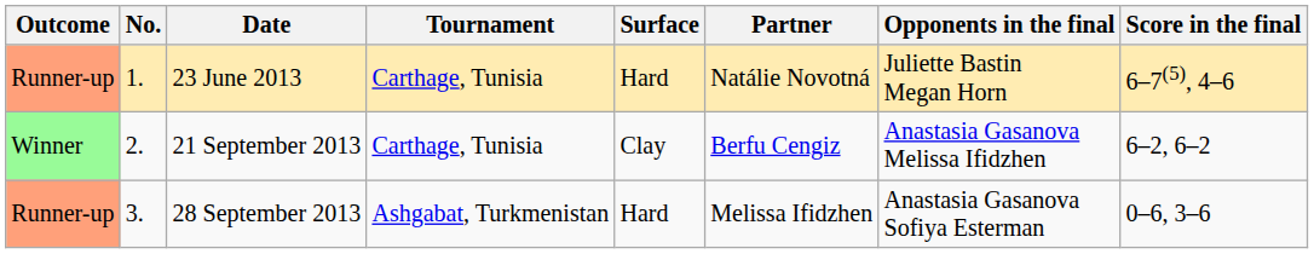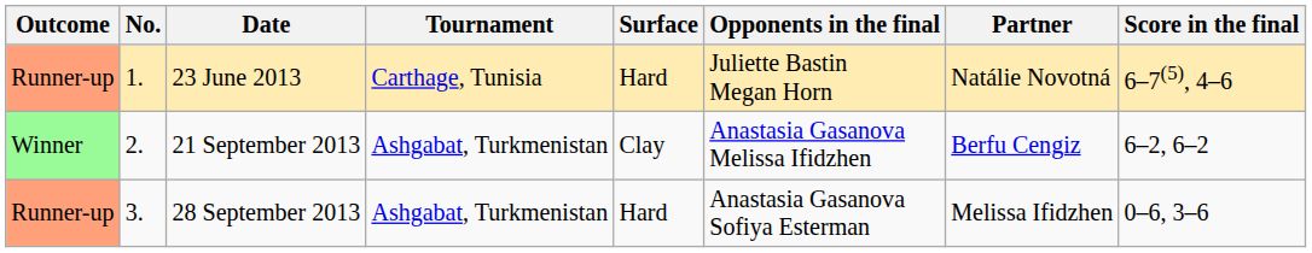columns swapped: Partner <-> Opponents in the final
21 September 2013 | Tournament: Carthage, Tunisia -> Ashgabat, Turkmenistan
